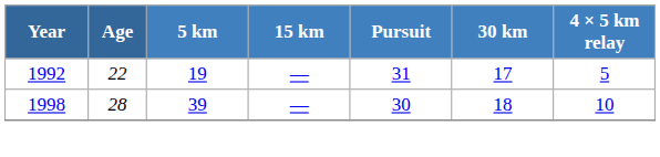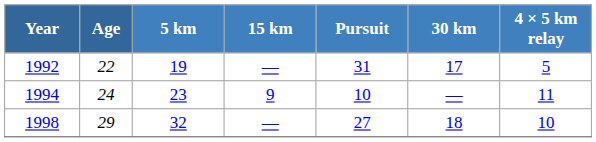+ row: 1994 | 24 | 23 | 9 | 10 | — | 11
1998 | Age: 28 -> 29
1998 | 5 km: 39 -> 32
1998 | Pursuit: 30 -> 27
